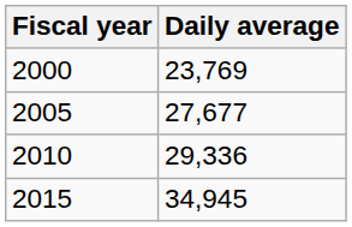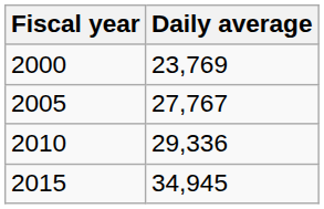2005 | Daily average: 27,677 -> 27,767
